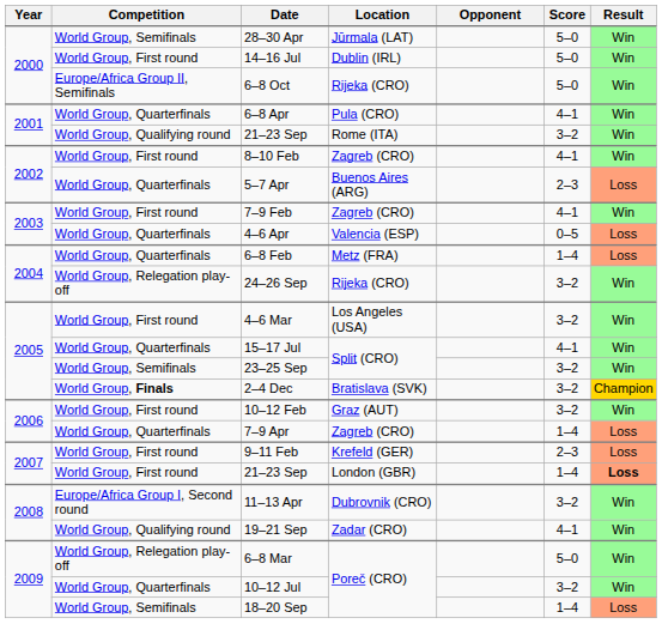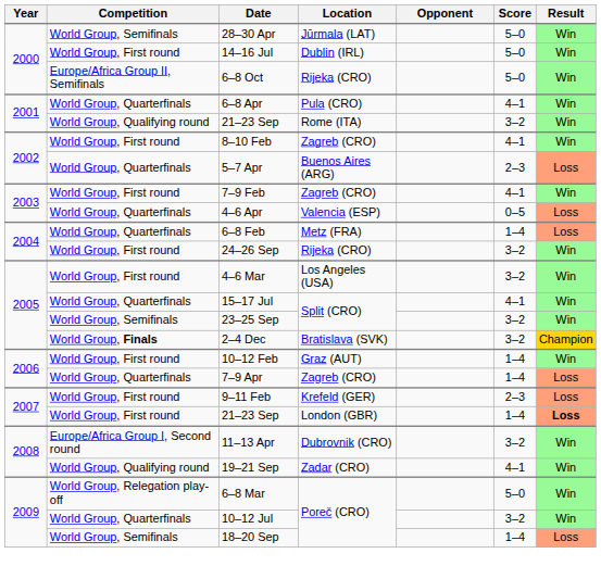24–26 Sep | Competition: World Group, Relegation play-off -> World Group, First round
10–12 Feb | Score: 3–2 -> 1–4
